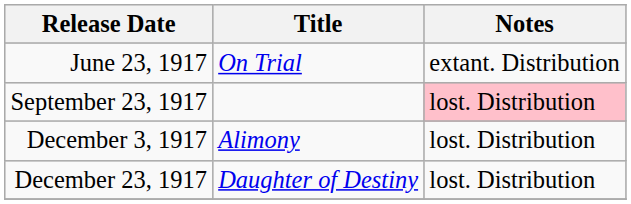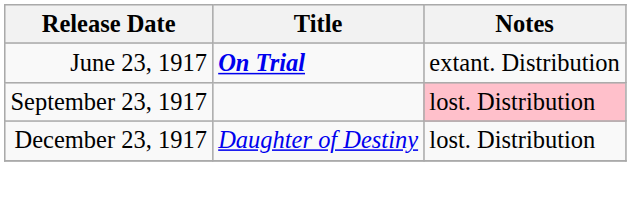June 23, 1917 | Title: normal -> bold
- row: December 3, 1917 | Alimony | lost. Distribution
